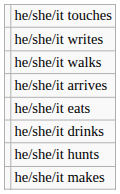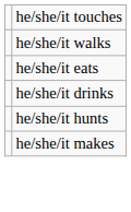- row: he/she/it writes
- row: he/she/it arrives
